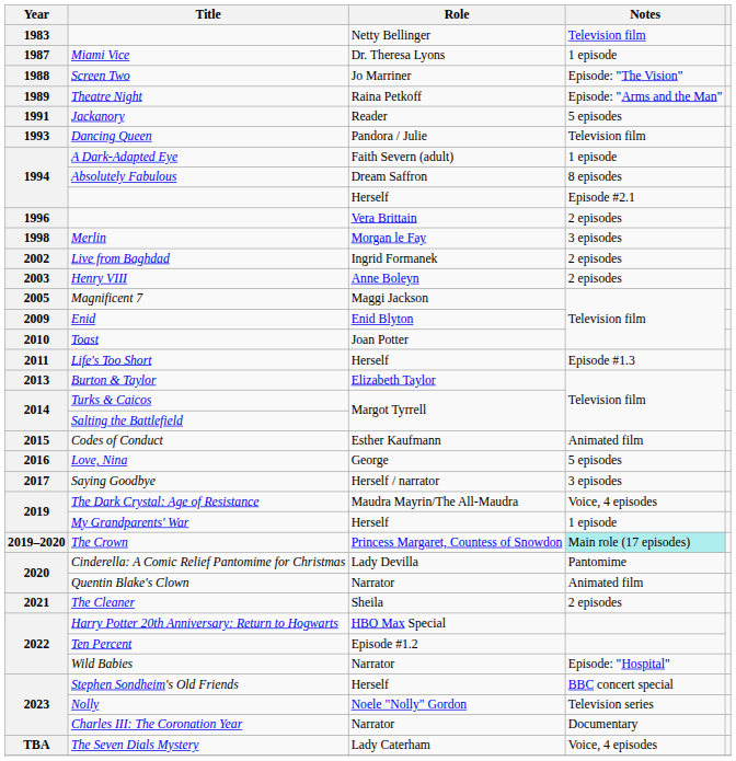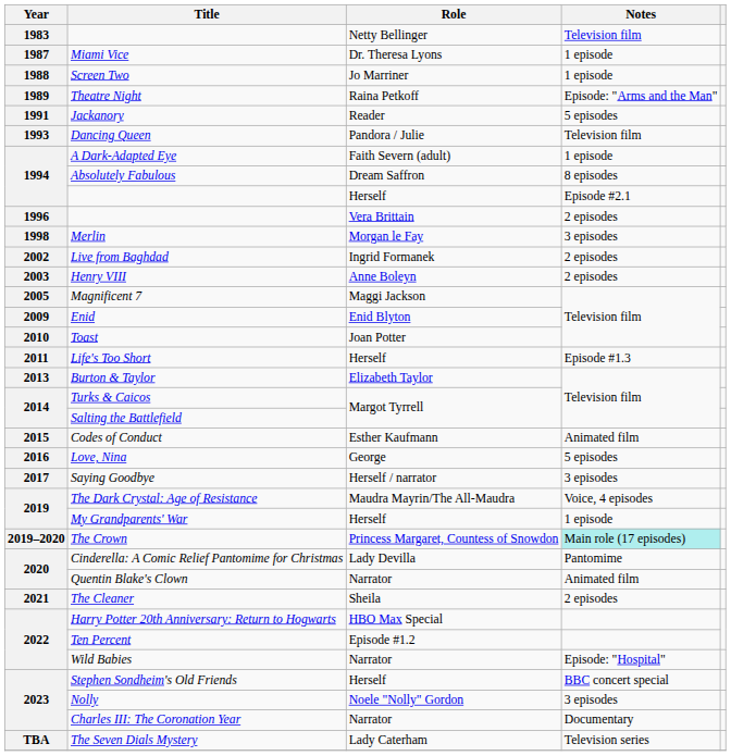Screen Two | Notes: Episode: "The Vision" -> 1 episode
Nolly | Notes: Television series -> 3 episodes
The Seven Dials Mystery | Notes: Voice, 4 episodes -> Television series
